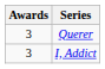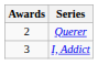Querer | Awards: 3 -> 2
